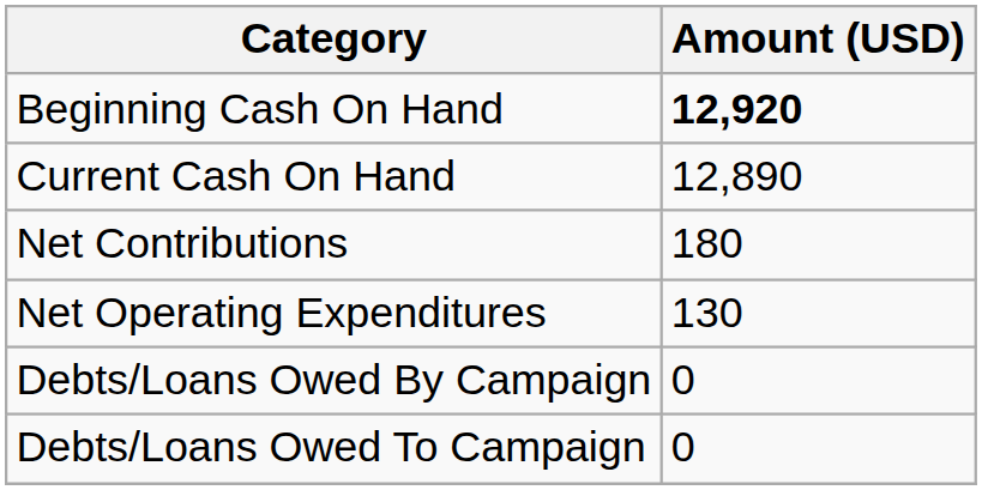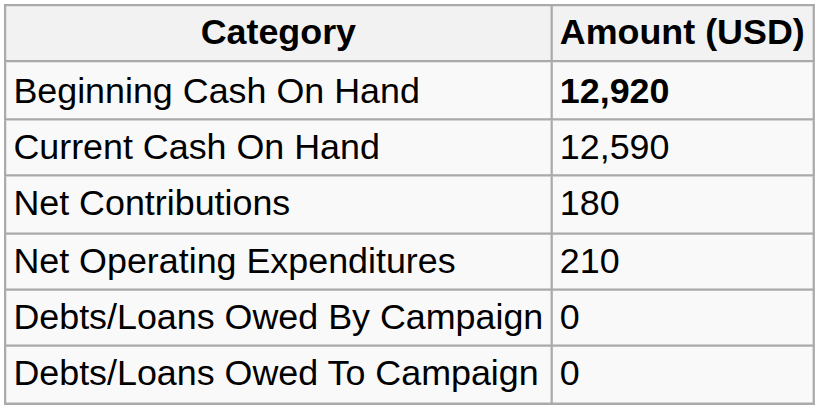Current Cash On Hand | Amount (USD): 12,890 -> 12,590
Net Operating Expenditures | Amount (USD): 130 -> 210
